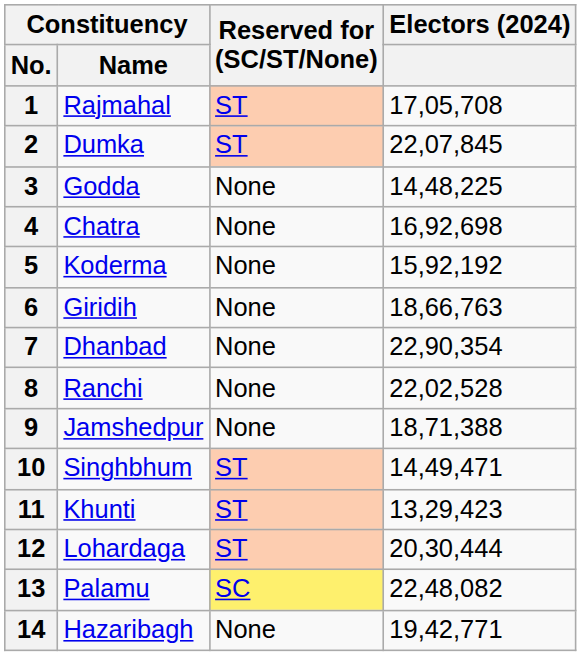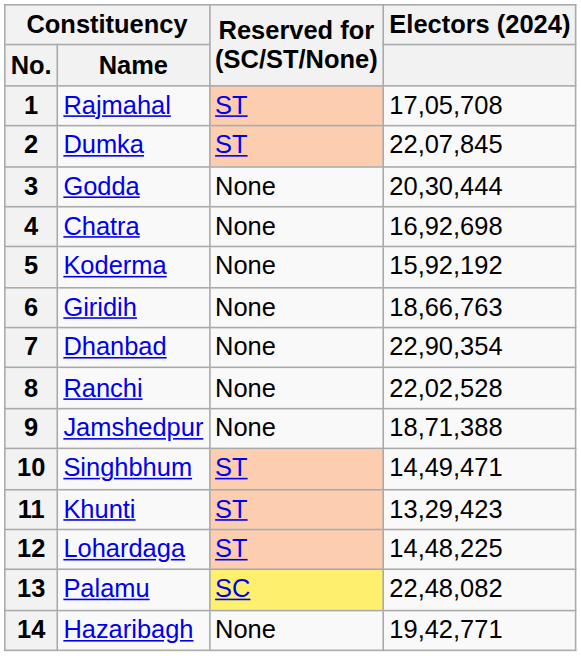3 | Electors (2024): 14,48,225 -> 20,30,444
12 | Electors (2024): 20,30,444 -> 14,48,225
